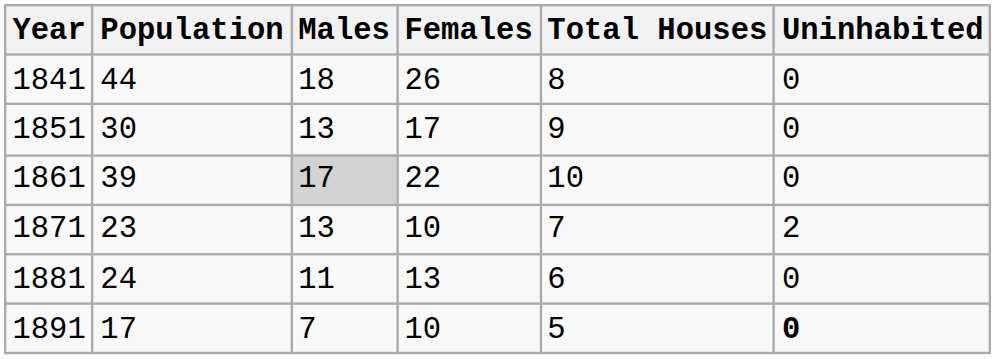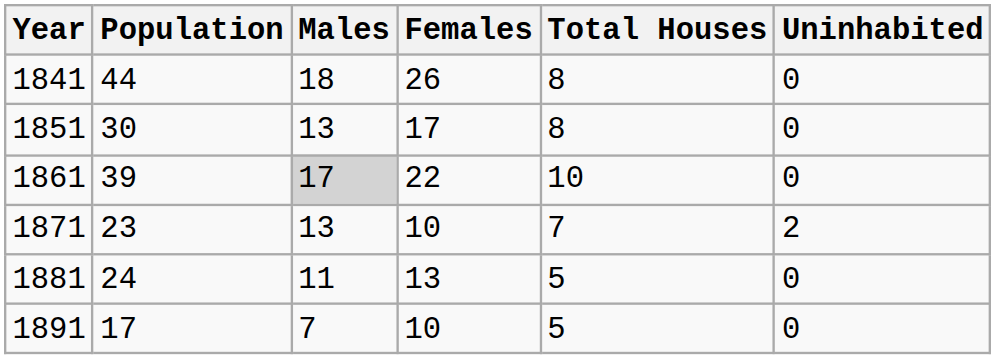1851 | Total Houses: 9 -> 8
1881 | Total Houses: 6 -> 5
1891 | Uninhabited: bold -> normal
